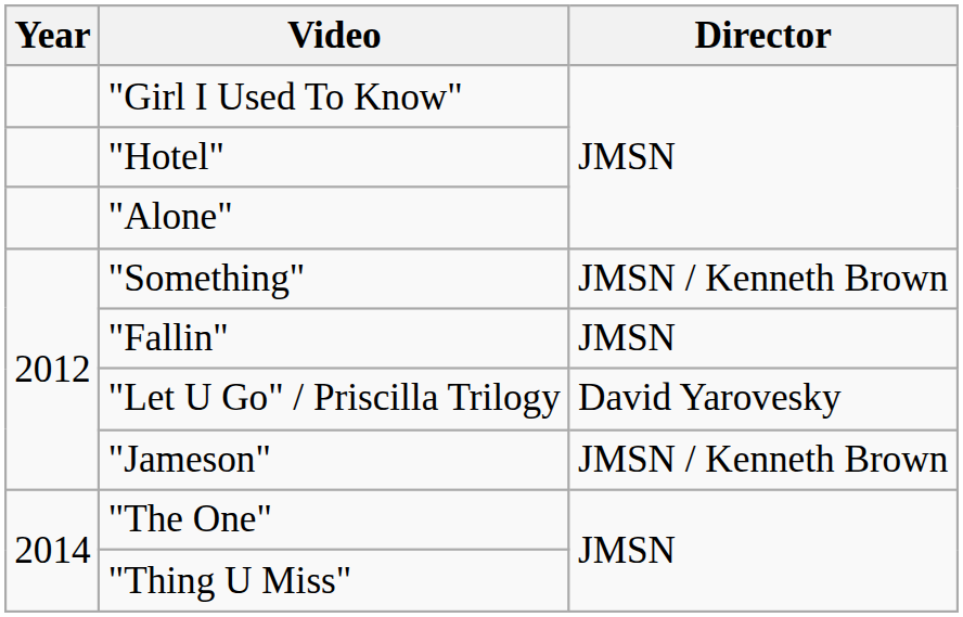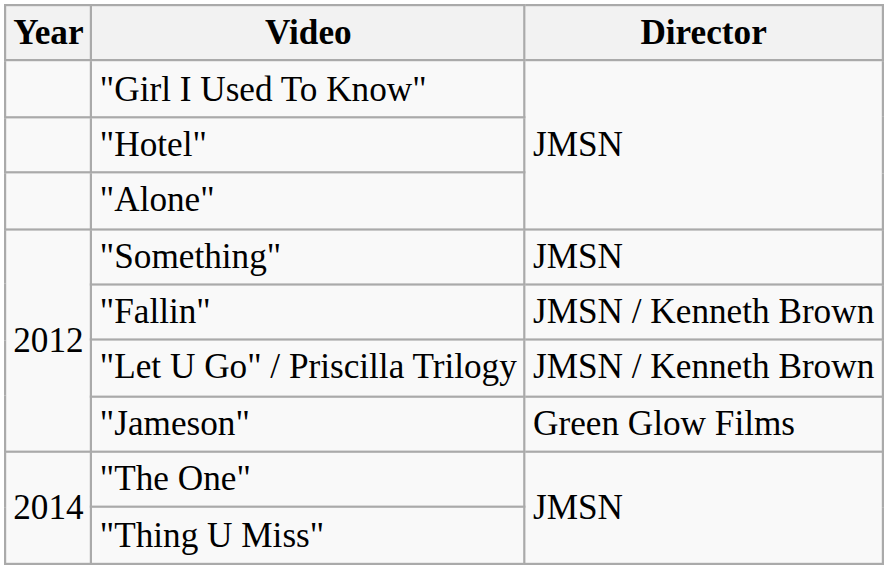"Something" | Director: JMSN / Kenneth Brown -> JMSN
"Fallin" | Director: JMSN -> JMSN / Kenneth Brown
"Let U Go" / Priscilla Trilogy | Director: David Yarovesky -> JMSN / Kenneth Brown
"Jameson" | Director: JMSN / Kenneth Brown -> Green Glow Films
